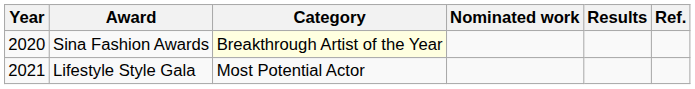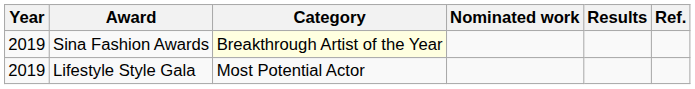Sina Fashion Awards | Year: 2020 -> 2019
Lifestyle Style Gala | Year: 2021 -> 2019
